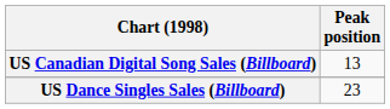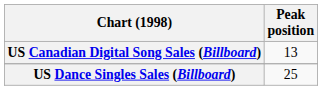US Dance Singles Sales (Billboard) | Peak position: 23 -> 25
